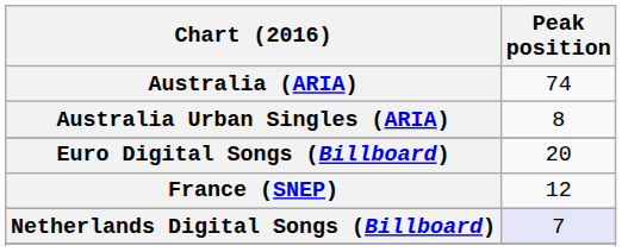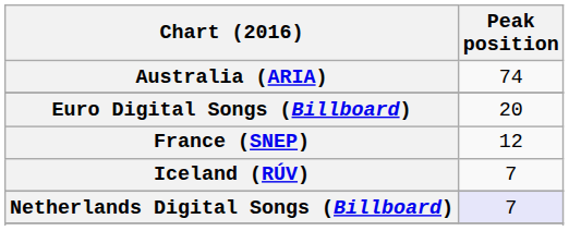- row: Australia Urban Singles (ARIA) | 8
+ row: Iceland (RÚV) | 7
